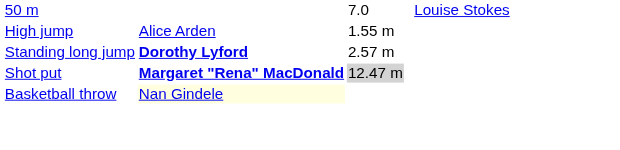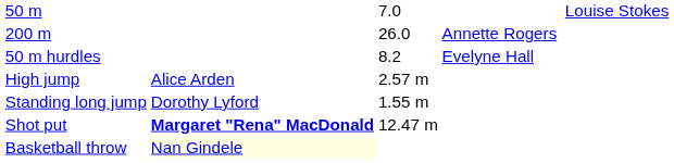+ row: 200 m | 26.0 | Annette Rogers
+ row: 50 m hurdles | 8.2 | Evelyne Hall
High jump | column 3: 1.55 m -> 2.57 m
Standing long jump | column 2: bold -> normal
Standing long jump | column 3: 2.57 m -> 1.55 m
Shot put | column 3: lightgrey background -> no background
